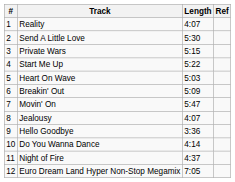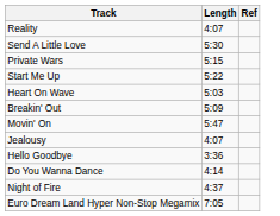- column: # | 1 | 2 | 3 | 4 | 5 | 6 | 7 | 8 | 9 | 10 | 11 | 12
